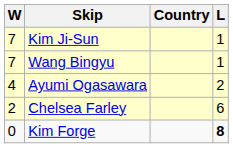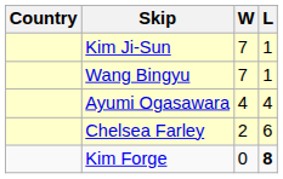columns swapped: Country <-> W
Ayumi Ogasawara | L: 2 -> 4
